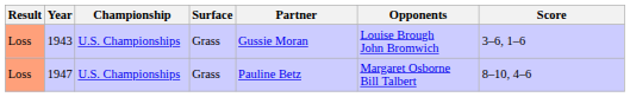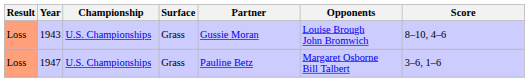1943 | Score: 3–6, 1–6 -> 8–10, 4–6
1947 | Score: 8–10, 4–6 -> 3–6, 1–6
